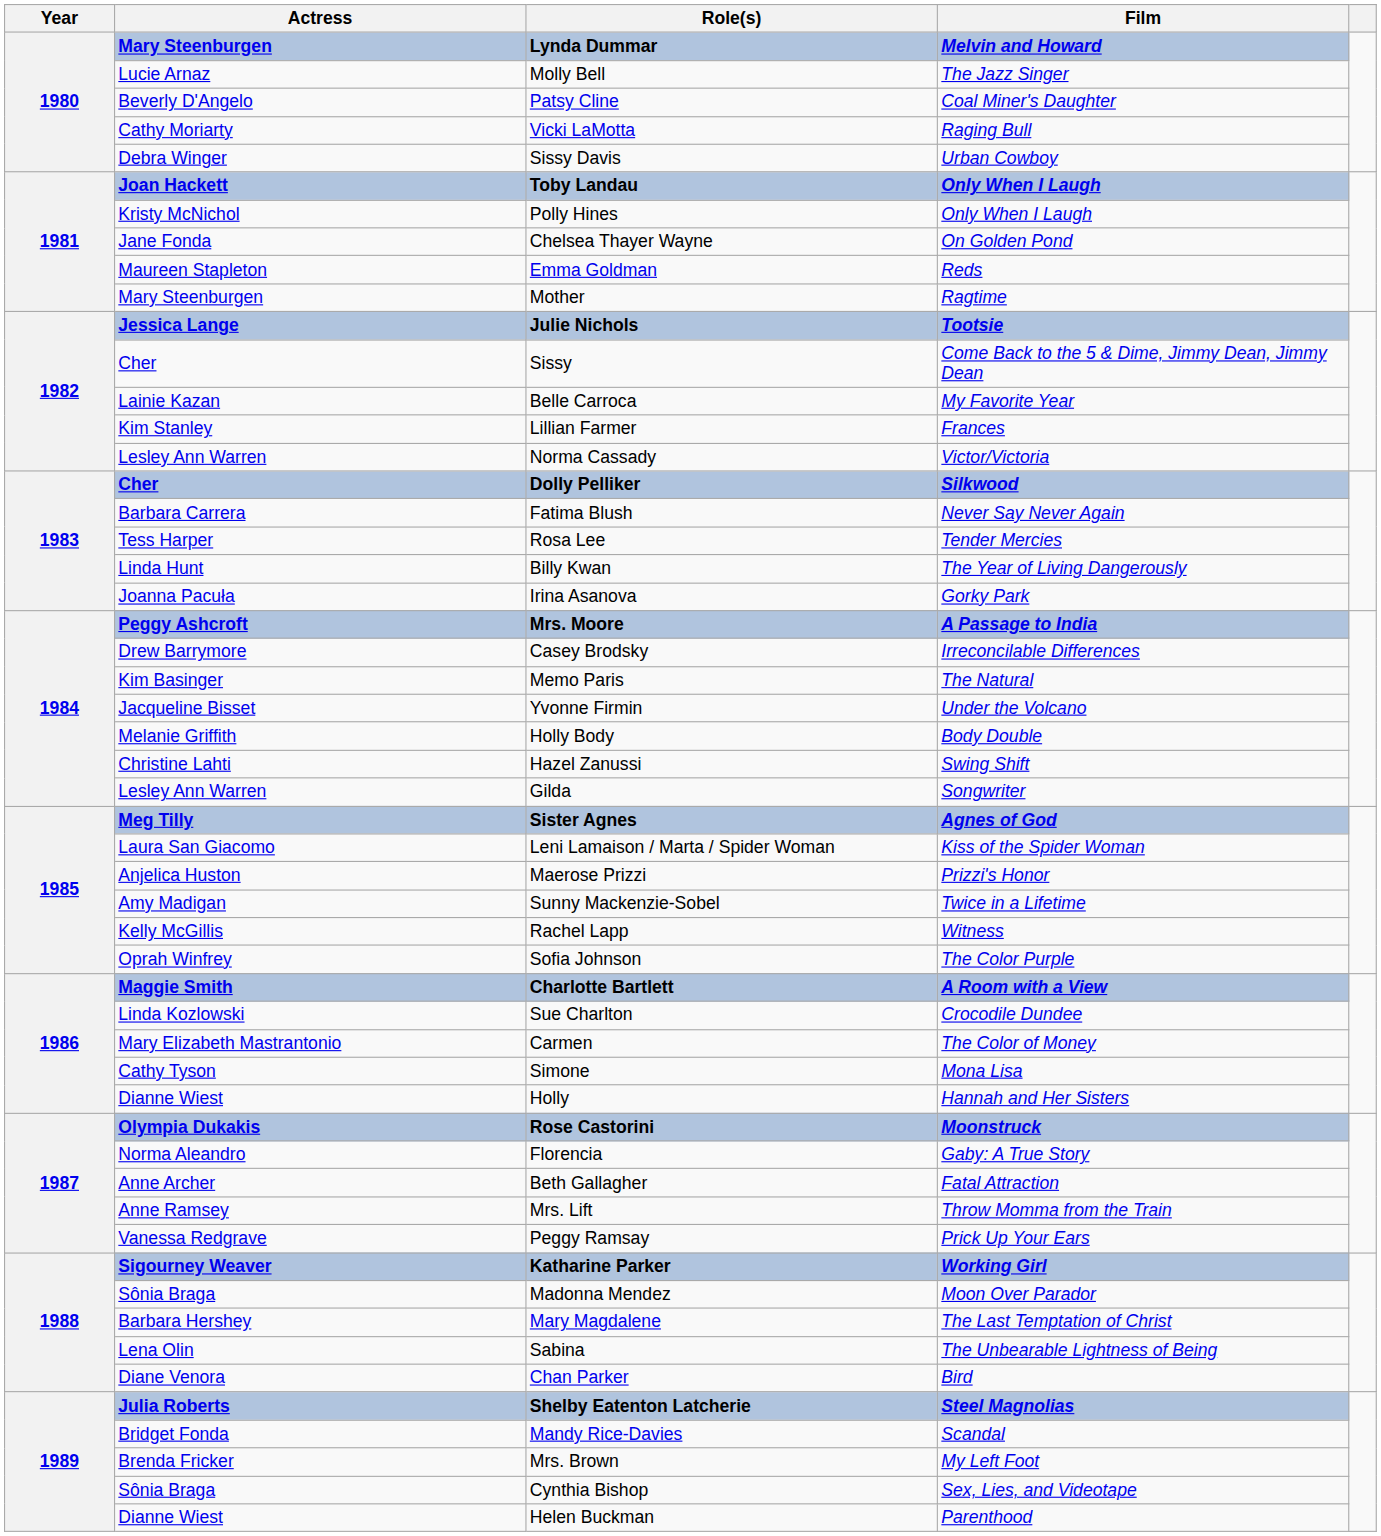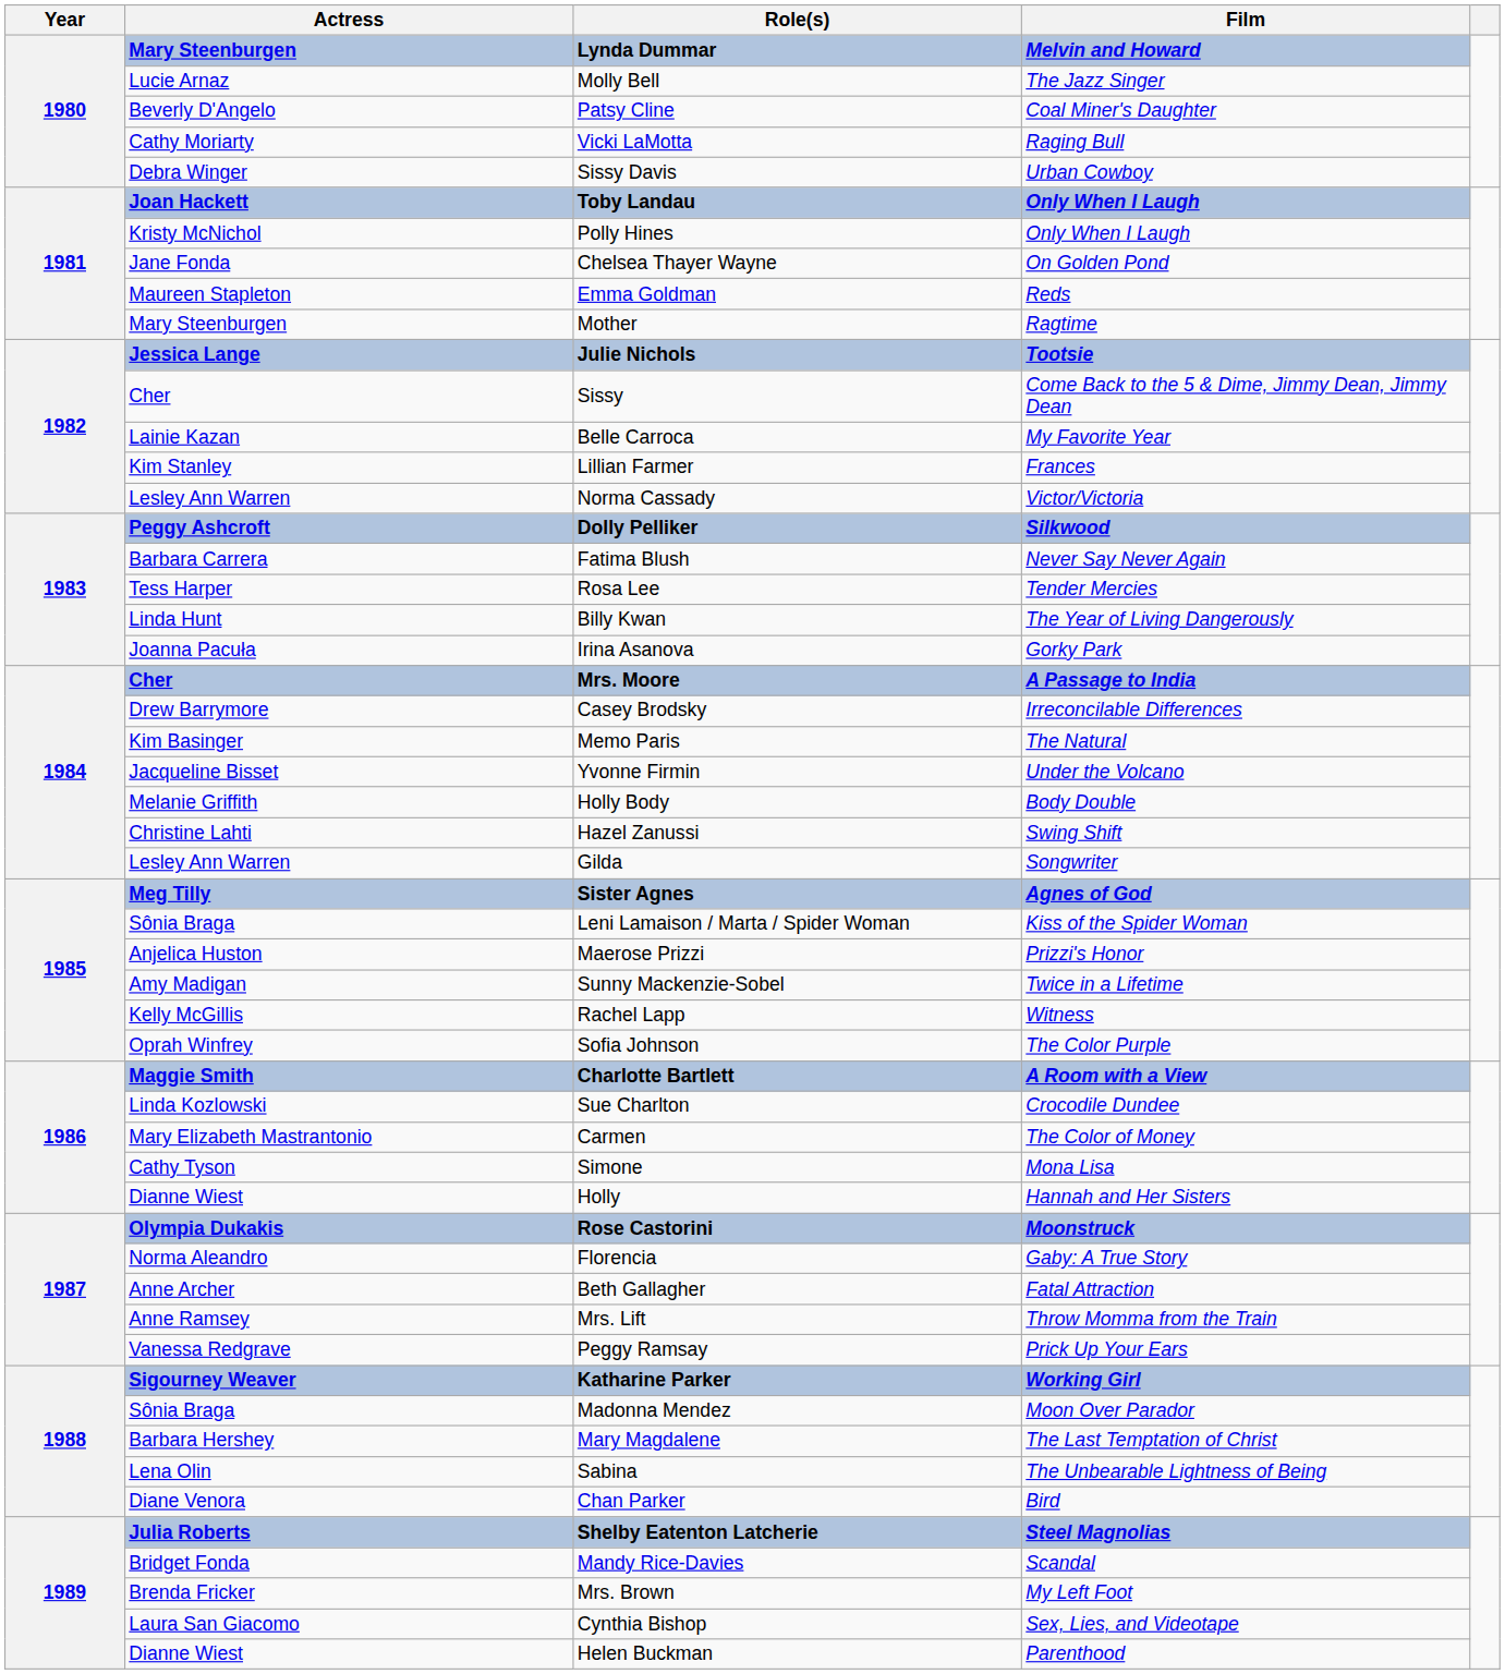Dolly Pelliker | Actress: Cher -> Peggy Ashcroft
Mrs. Moore | Actress: Peggy Ashcroft -> Cher
Leni Lamaison / Marta / Spider Woman | Actress: Laura San Giacomo -> Sônia Braga
Cynthia Bishop | Actress: Sônia Braga -> Laura San Giacomo
